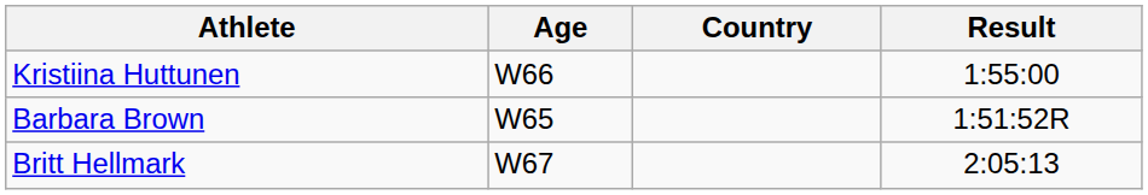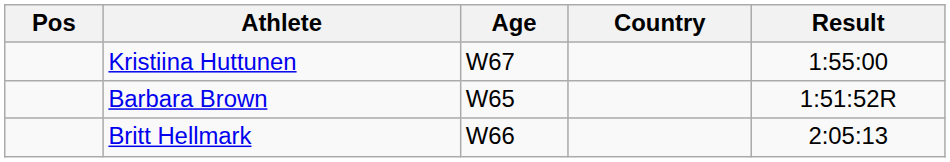+ column: Pos
Kristiina Huttunen | Age: W66 -> W67
Britt Hellmark | Age: W67 -> W66
